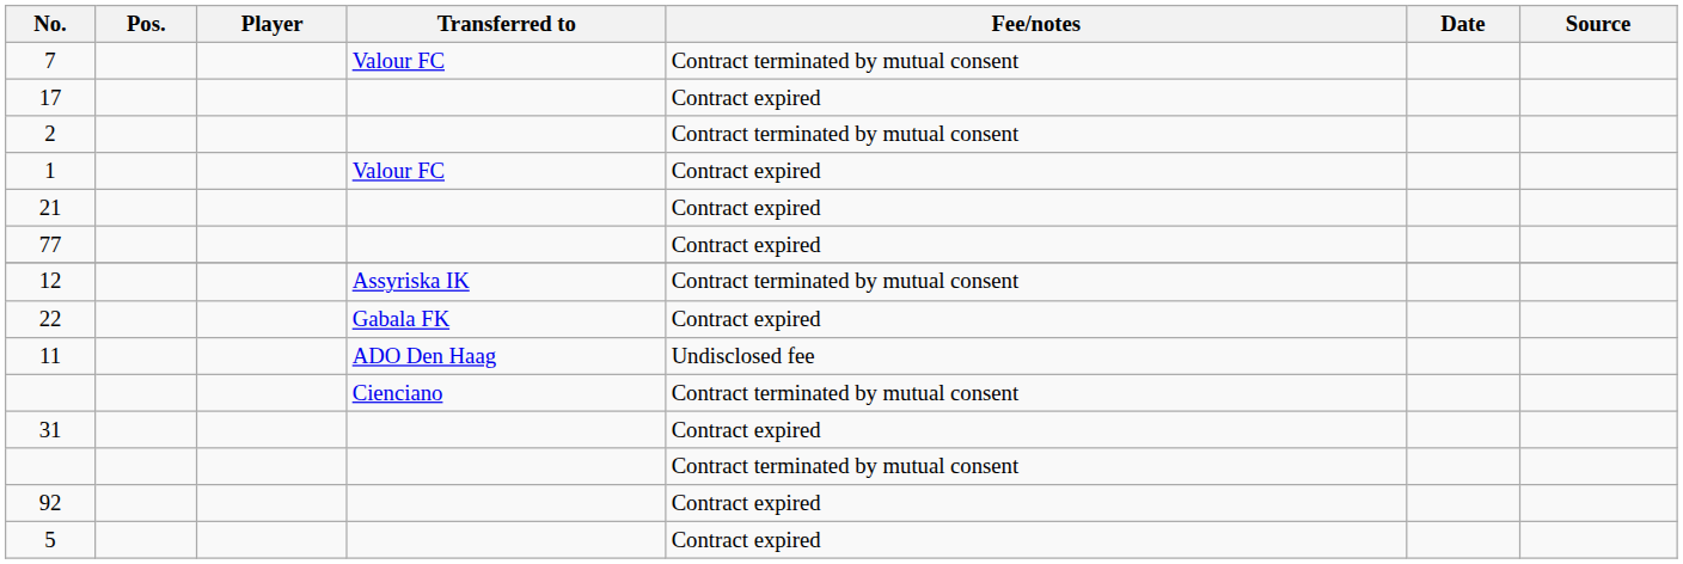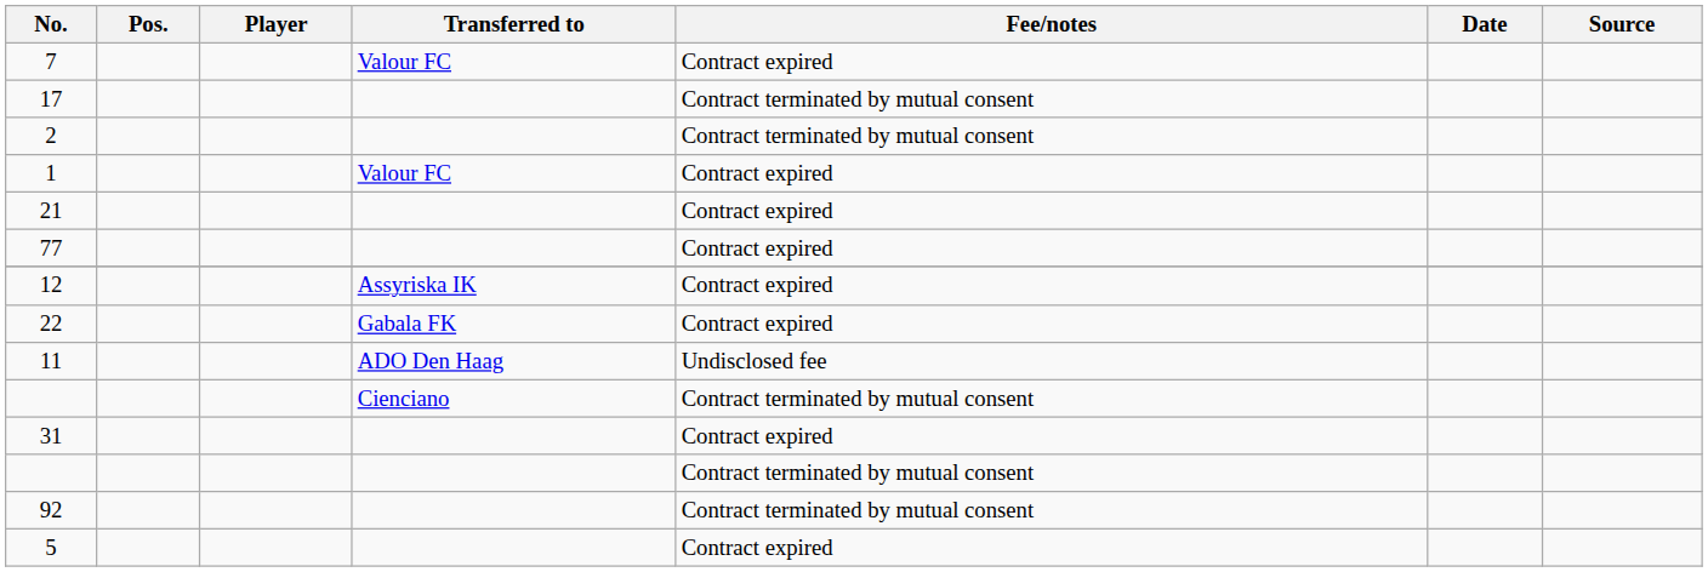7 | Fee/notes: Contract terminated by mutual consent -> Contract expired
17 | Fee/notes: Contract expired -> Contract terminated by mutual consent
12 | Fee/notes: Contract terminated by mutual consent -> Contract expired
92 | Fee/notes: Contract expired -> Contract terminated by mutual consent
